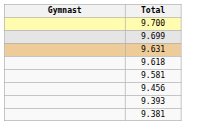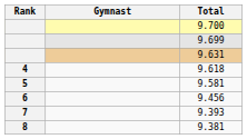+ column: Rank | 4 | 5 | 6 | 7 | 8
